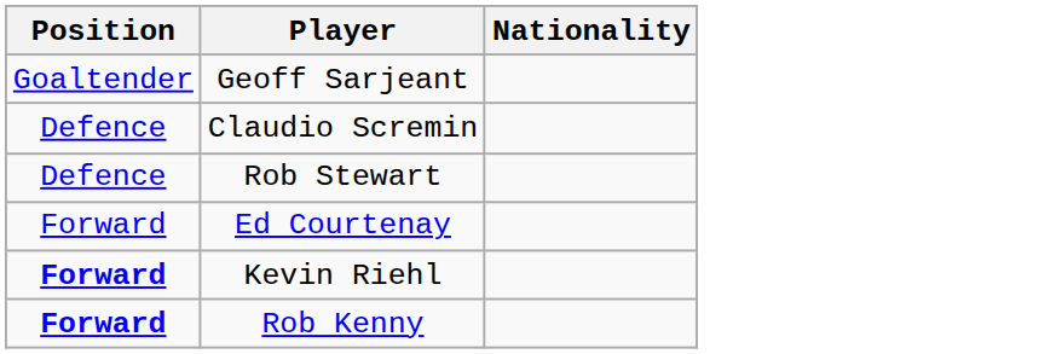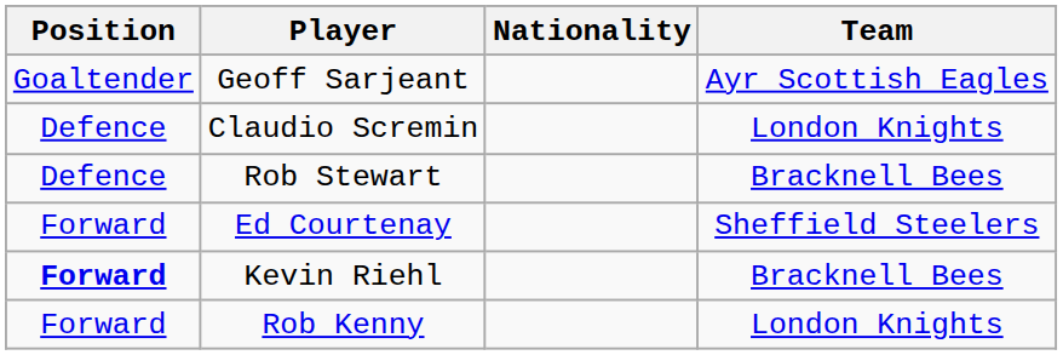+ column: Team | Ayr Scottish Eagles | London Knights | Bracknell Bees | Sheffield Steelers | Bracknell Bees | London Knights
Rob Kenny | Position: bold -> normal
